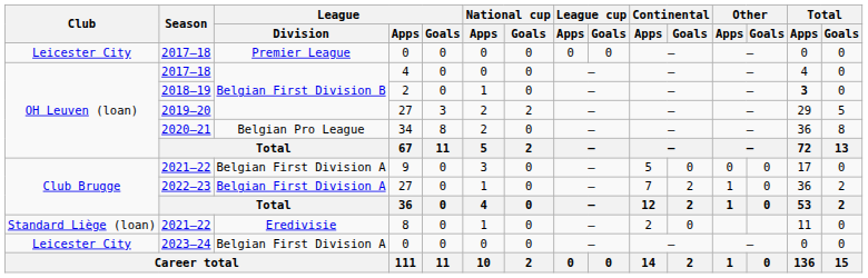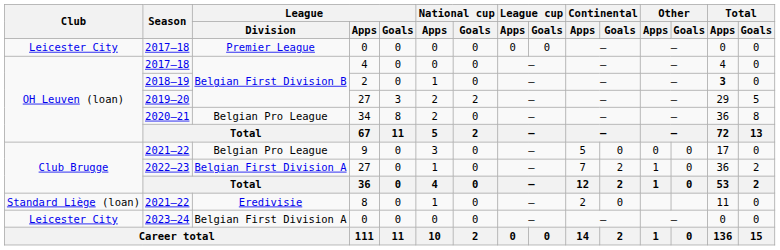2021–22 / 9 | League / Division: Belgian First Division A -> Belgian Pro League
